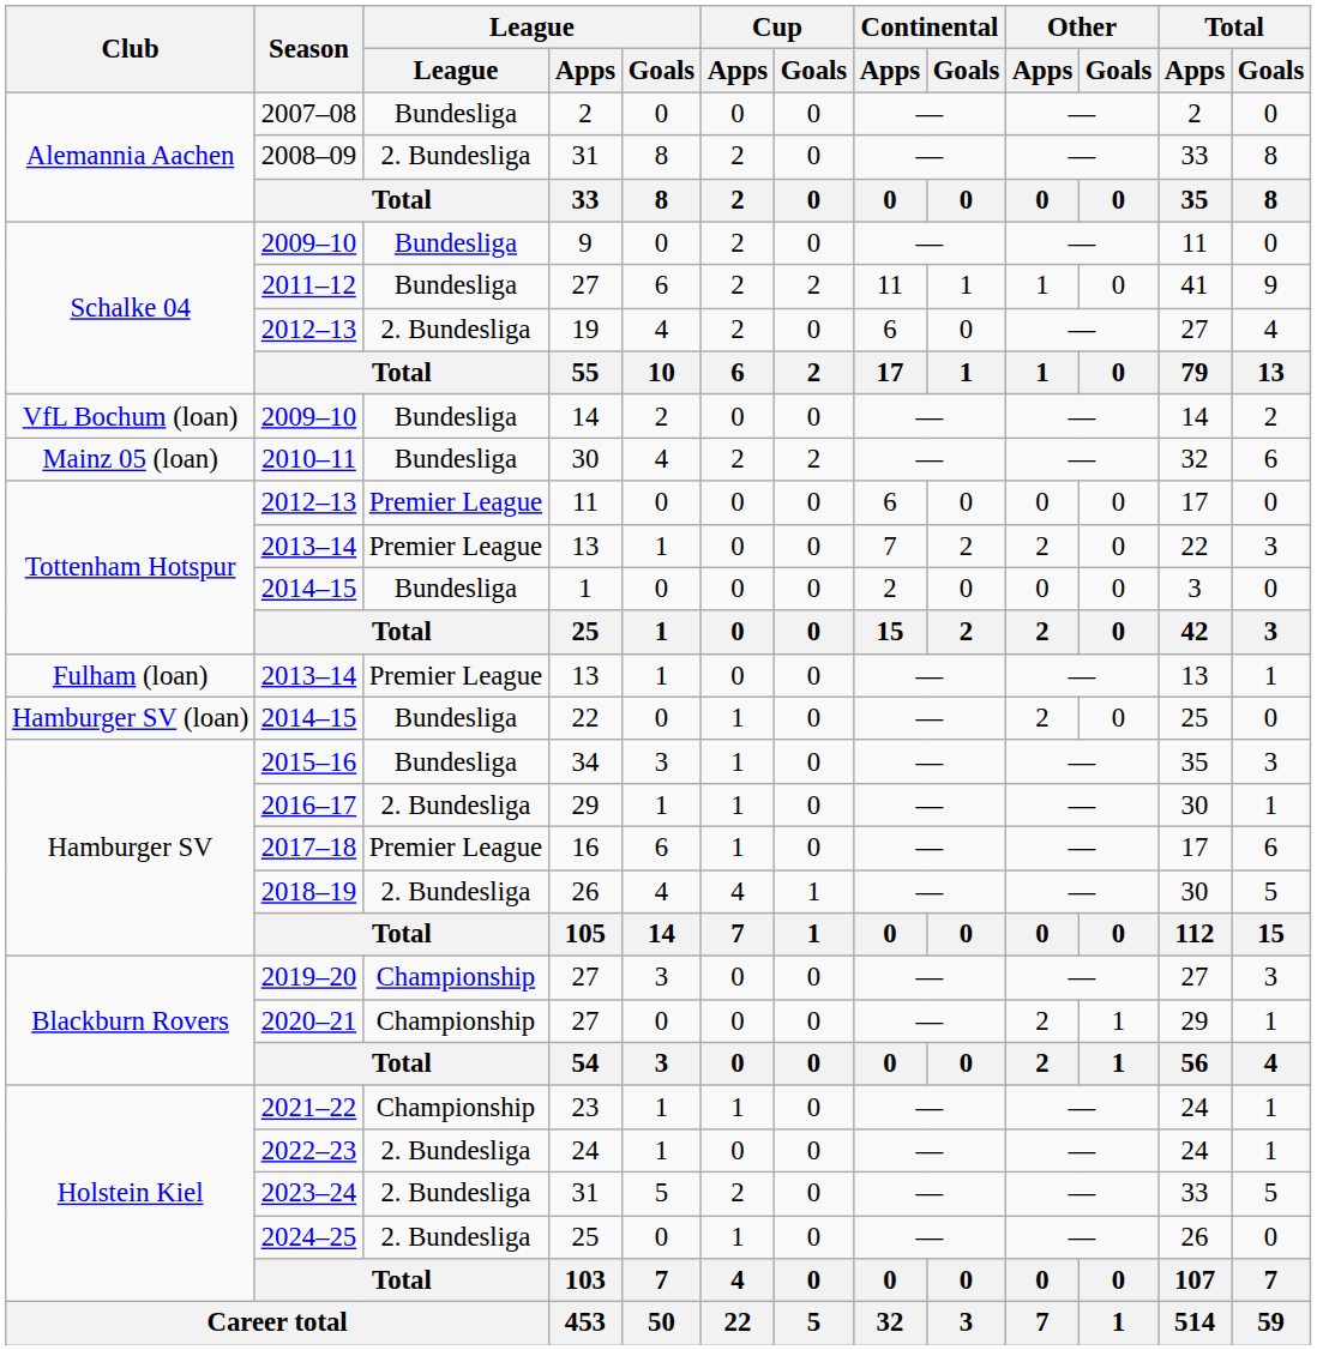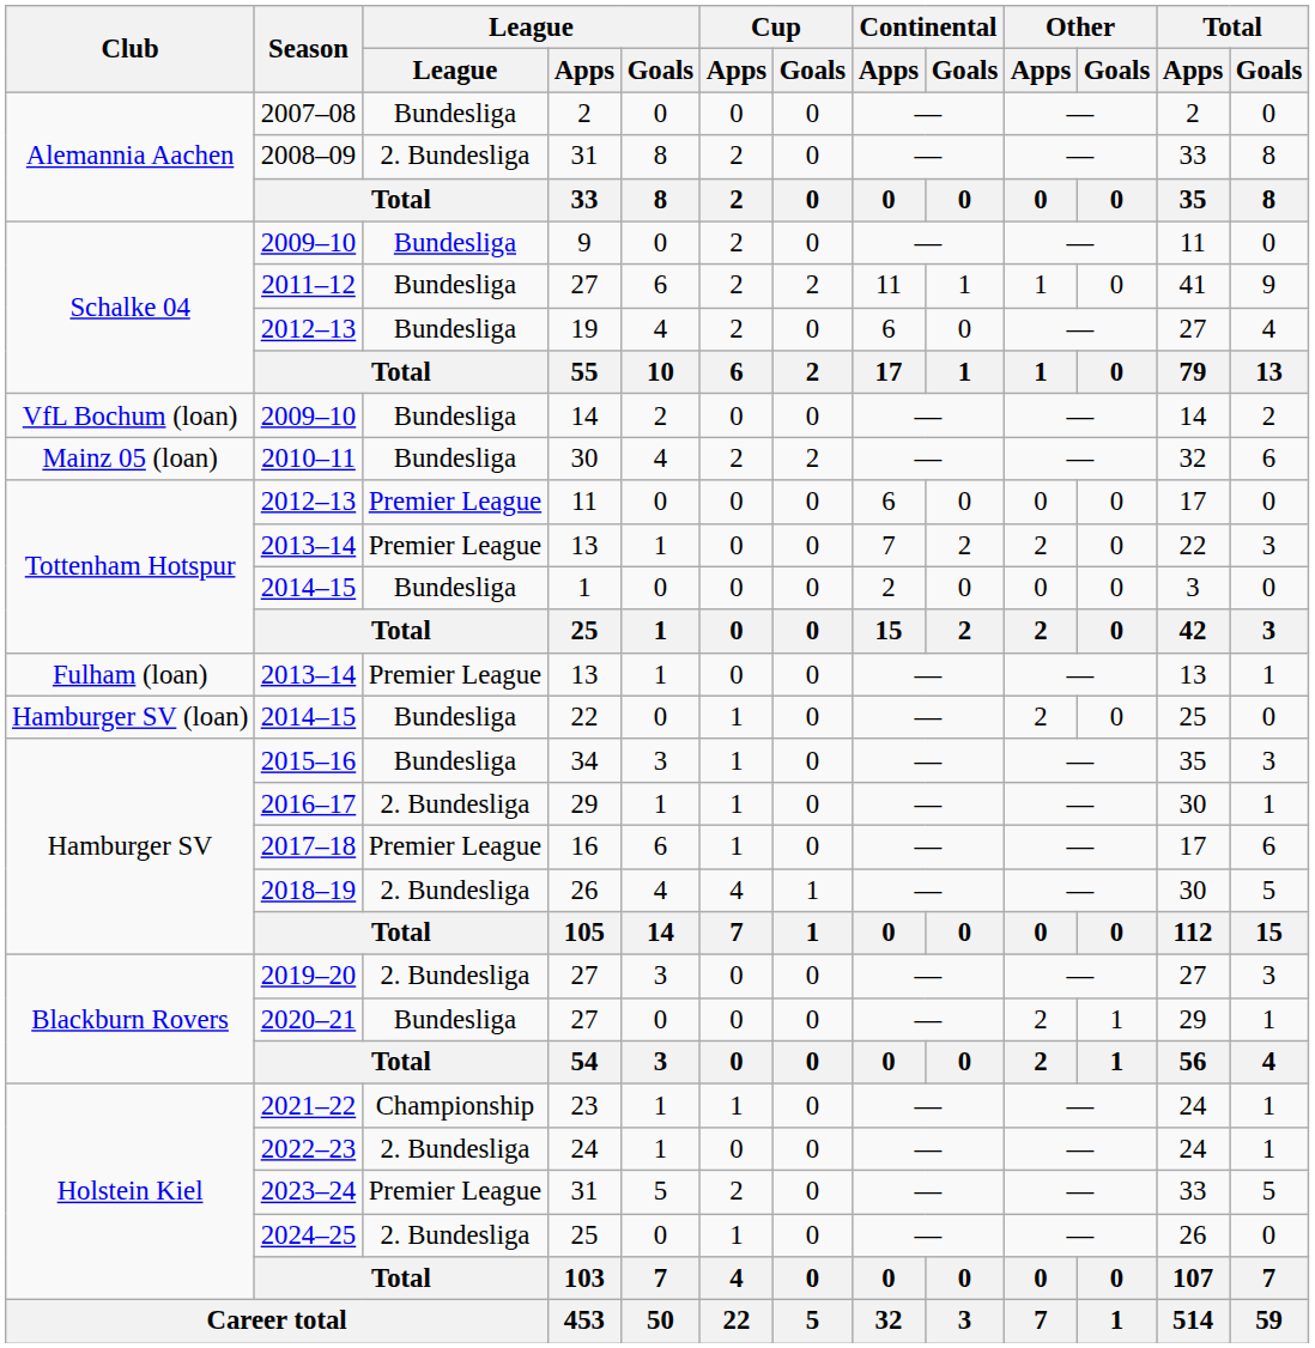Schalke 04 / 2012–13 | League: 2. Bundesliga -> Bundesliga
2019–20 | League: Championship -> 2. Bundesliga
2020–21 | League: Championship -> Bundesliga
2023–24 | League: 2. Bundesliga -> Premier League
